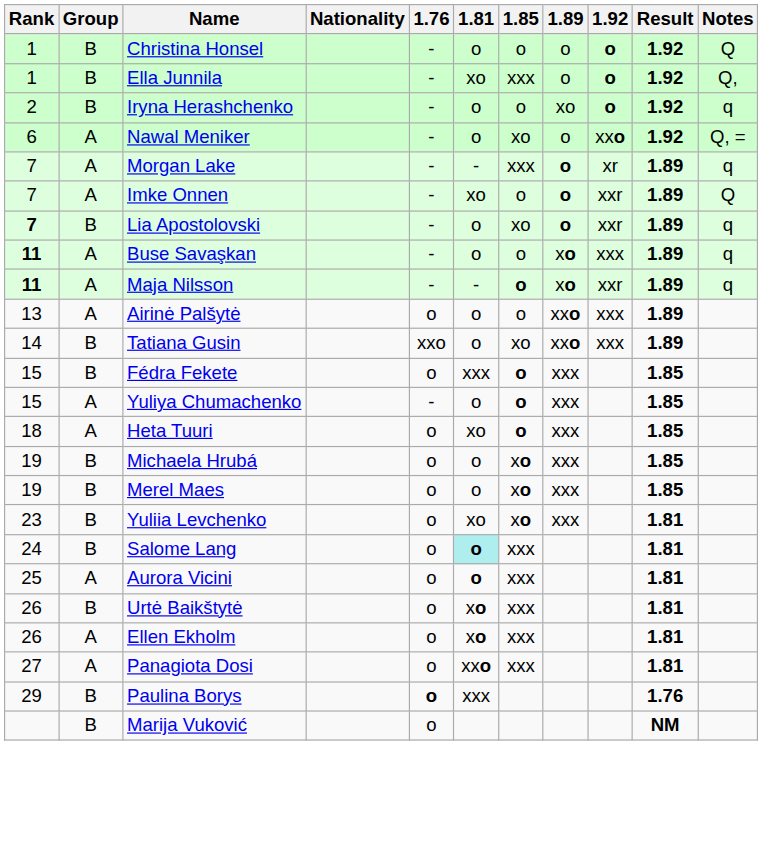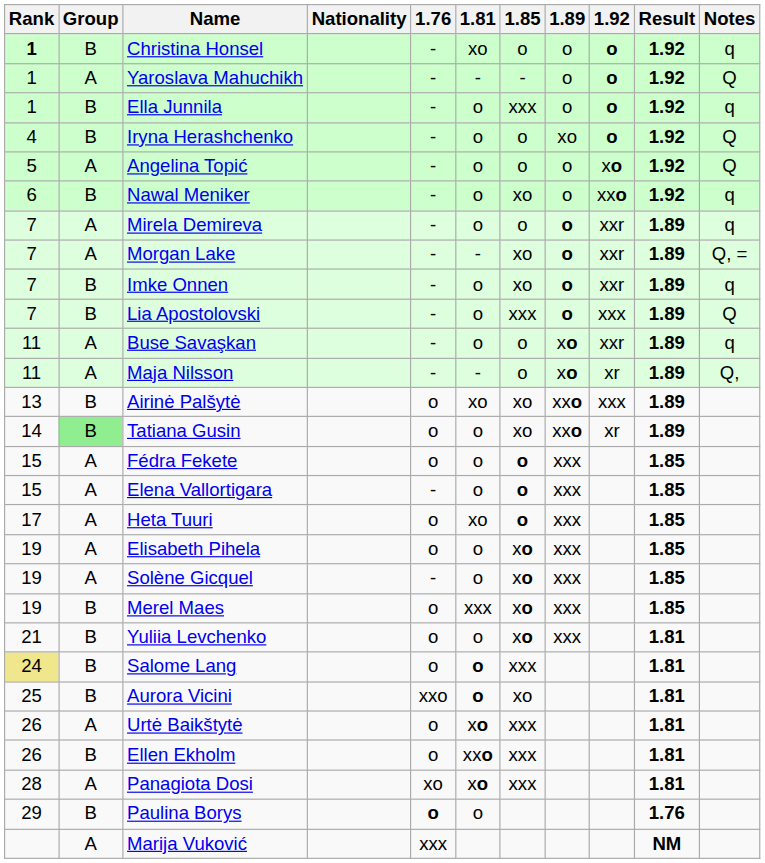Christina Honsel | Rank: normal -> bold
Christina Honsel | 1.81: o -> xo
Christina Honsel | Notes: Q -> q
+ row: 1 | A | Yaroslava Mahuchikh | - | - | - | o | o | 1.92 | Q
Ella Junnila | 1.81: xo -> o
Ella Junnila | Notes: Q, -> q
Iryna Herashchenko | Rank: 2 -> 4
Iryna Herashchenko | Notes: q -> Q
+ row: 5 | A | Angelina Topić | - | o | o | o | xo | 1.92 | Q
Nawal Meniker | Group: A -> B
Nawal Meniker | Notes: Q, = -> q
+ row: 7 | A | Mirela Demireva | - | o | o | o | xxr | 1.89 | q
Morgan Lake | 1.85: xxx -> xo
Morgan Lake | 1.92: xr -> xxr
Morgan Lake | Notes: q -> Q, =
Imke Onnen | Group: A -> B
Imke Onnen | 1.81: xo -> o
Imke Onnen | 1.85: o -> xo
Imke Onnen | Notes: Q -> q
Lia Apostolovski | Rank: bold -> normal
Lia Apostolovski | 1.85: xo -> xxx
Lia Apostolovski | 1.92: xxr -> xxx
Lia Apostolovski | Notes: q -> Q
Buse Savaşkan | Rank: bold -> normal
Buse Savaşkan | 1.92: xxx -> xxr
Maja Nilsson | Rank: bold -> normal
Maja Nilsson | 1.85: bold -> normal
Maja Nilsson | 1.92: xxr -> xr
Maja Nilsson | Notes: q -> Q,
Airinė Palšytė | Group: A -> B
Airinė Palšytė | 1.81: o -> xo
Airinė Palšytė | 1.85: o -> xo
Tatiana Gusin | Group: no background -> lightgreen background
Tatiana Gusin | 1.76: xxo -> o
Tatiana Gusin | 1.92: xxx -> xr
Fédra Fekete | Group: B -> A
Fédra Fekete | 1.81: xxx -> o
+ row: 15 | A | Elena Vallortigara | - | o | o | xxx | 1.85
- row: 15 | A | Yuliya Chumachenko | - | o | o | xxx | 1.85
Heta Tuuri | Rank: 18 -> 17
- row: 19 | B | Michaela Hrubá | o | o | xo | xxx | 1.85
+ row: 19 | A | Elisabeth Pihela | o | o | xo | xxx | 1.85
+ row: 19 | A | Solène Gicquel | - | o | xo | xxx | 1.85
Merel Maes | 1.81: o -> xxx
Yuliia Levchenko | Rank: 23 -> 21
Yuliia Levchenko | 1.81: xo -> o
Salome Lang | Rank: no background -> khaki background
Salome Lang | 1.81: paleturquoise background -> no background
Aurora Vicini | Group: A -> B
Aurora Vicini | 1.76: o -> xxo
Aurora Vicini | 1.85: xxx -> xo
Urtė Baikštytė | Group: B -> A
Ellen Ekholm | Group: A -> B
Ellen Ekholm | 1.81: xo -> xxo
Panagiota Dosi | Rank: 27 -> 28
Panagiota Dosi | 1.76: o -> xo
Panagiota Dosi | 1.81: xxo -> xo
Paulina Borys | 1.81: xxx -> o
Marija Vuković | Group: B -> A
Marija Vuković | 1.76: o -> xxx
